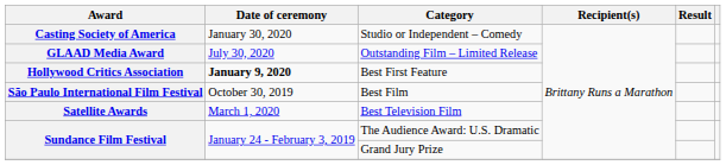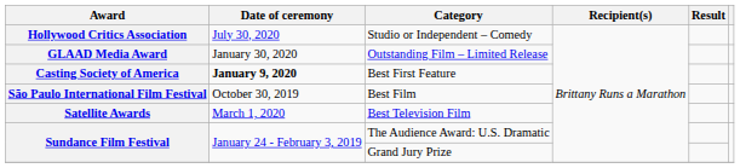Studio or Independent – Comedy | Award: Casting Society of America -> Hollywood Critics Association
Studio or Independent – Comedy | Date of ceremony: January 30, 2020 -> July 30, 2020
Outstanding Film – Limited Release | Date of ceremony: July 30, 2020 -> January 30, 2020
Best First Feature | Award: Hollywood Critics Association -> Casting Society of America
